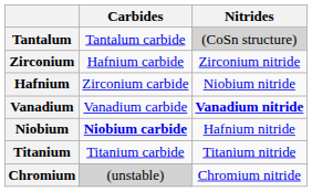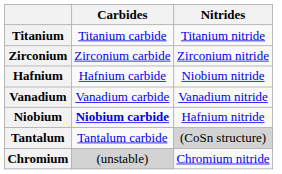rows swapped: Titanium <-> Tantalum
Zirconium | Carbides: Hafnium carbide -> Zirconium carbide
Hafnium | Carbides: Zirconium carbide -> Hafnium carbide
Vanadium | Nitrides: bold -> normal
